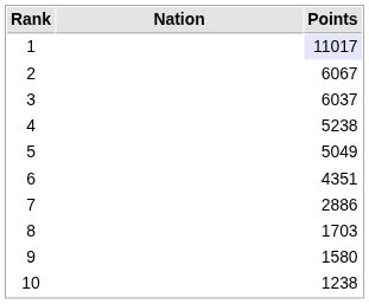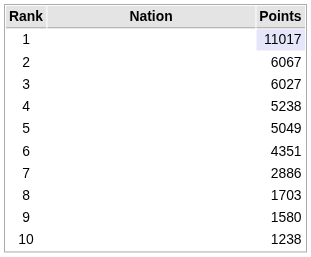3 | Points: 6037 -> 6027
